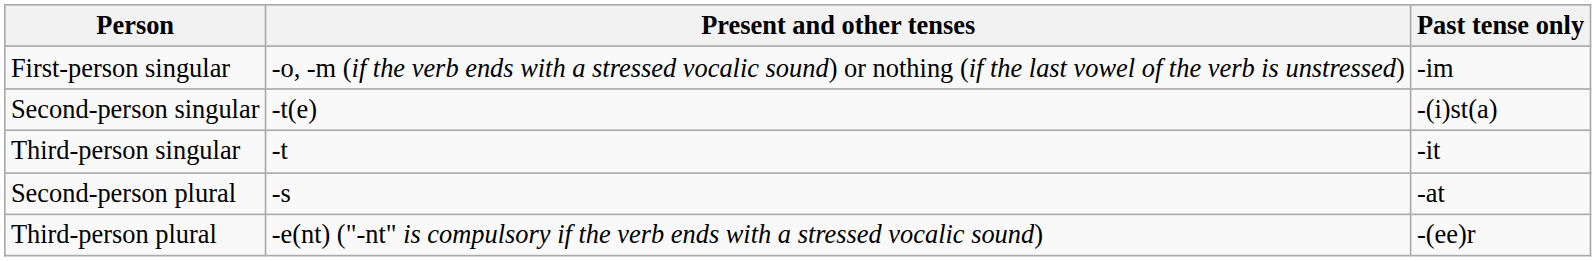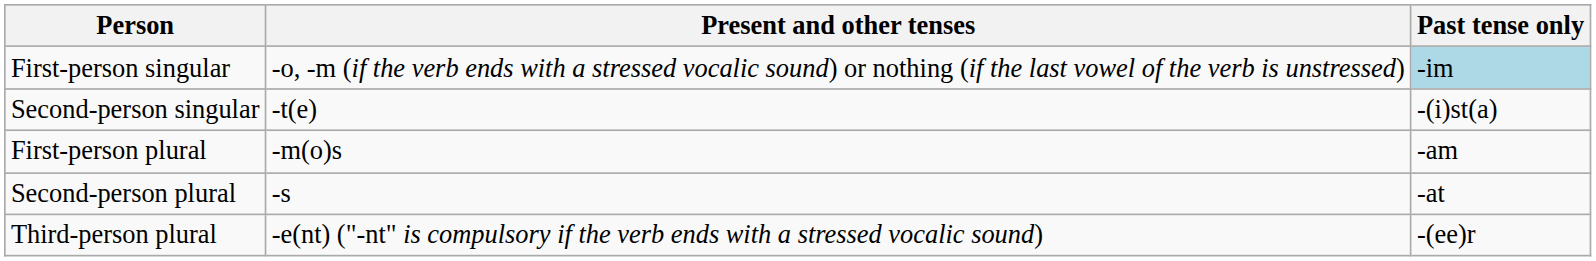First-person singular | Past tense only: no background -> lightblue background
- row: Third-person singular | -t | -it
+ row: First-person plural | -m(o)s | -am
